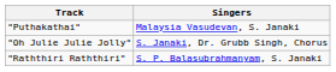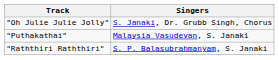rows swapped: "Oh Julie Julie Jolly" <-> "Puthakathai"
